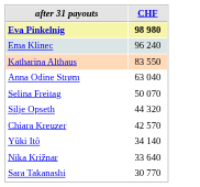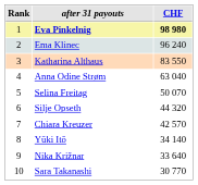+ column: Rank | 1 | 2 | 3 | 4 | 5 | 6 | 7 | 8 | 9 | 10
